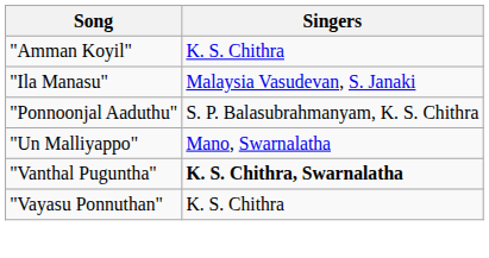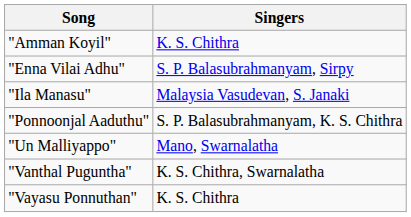+ row: "Enna Vilai Adhu" | S. P. Balasubrahmanyam, Sirpy
"Vanthal Puguntha" | Singers: bold -> normal
